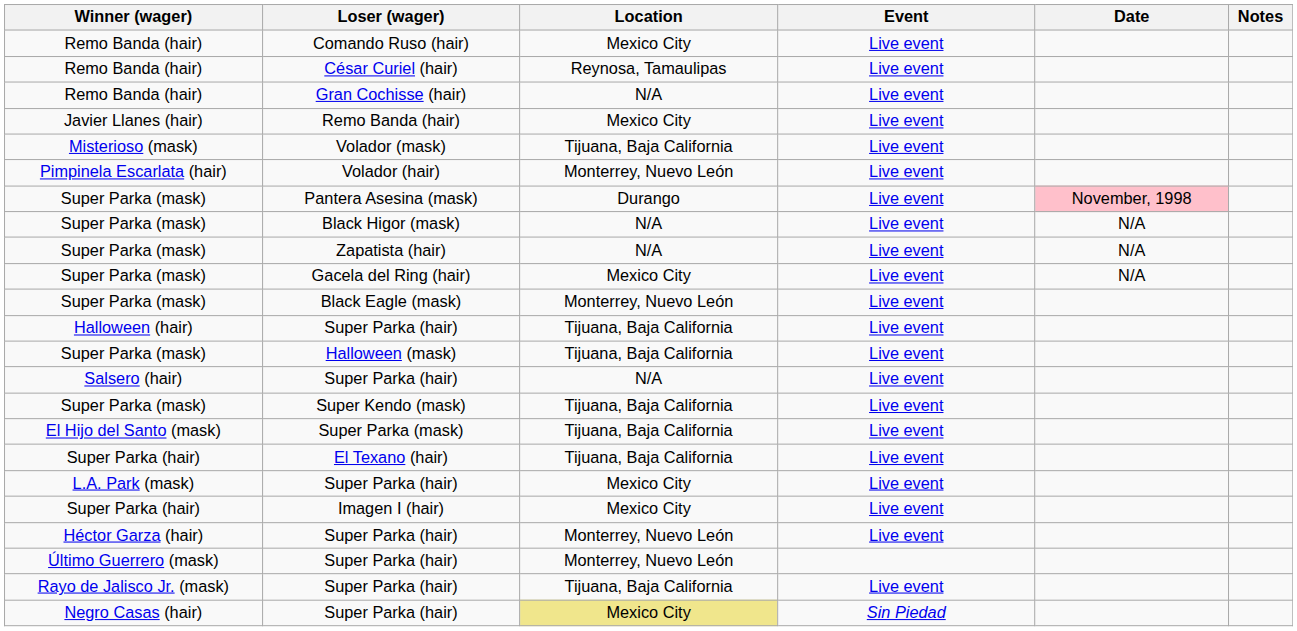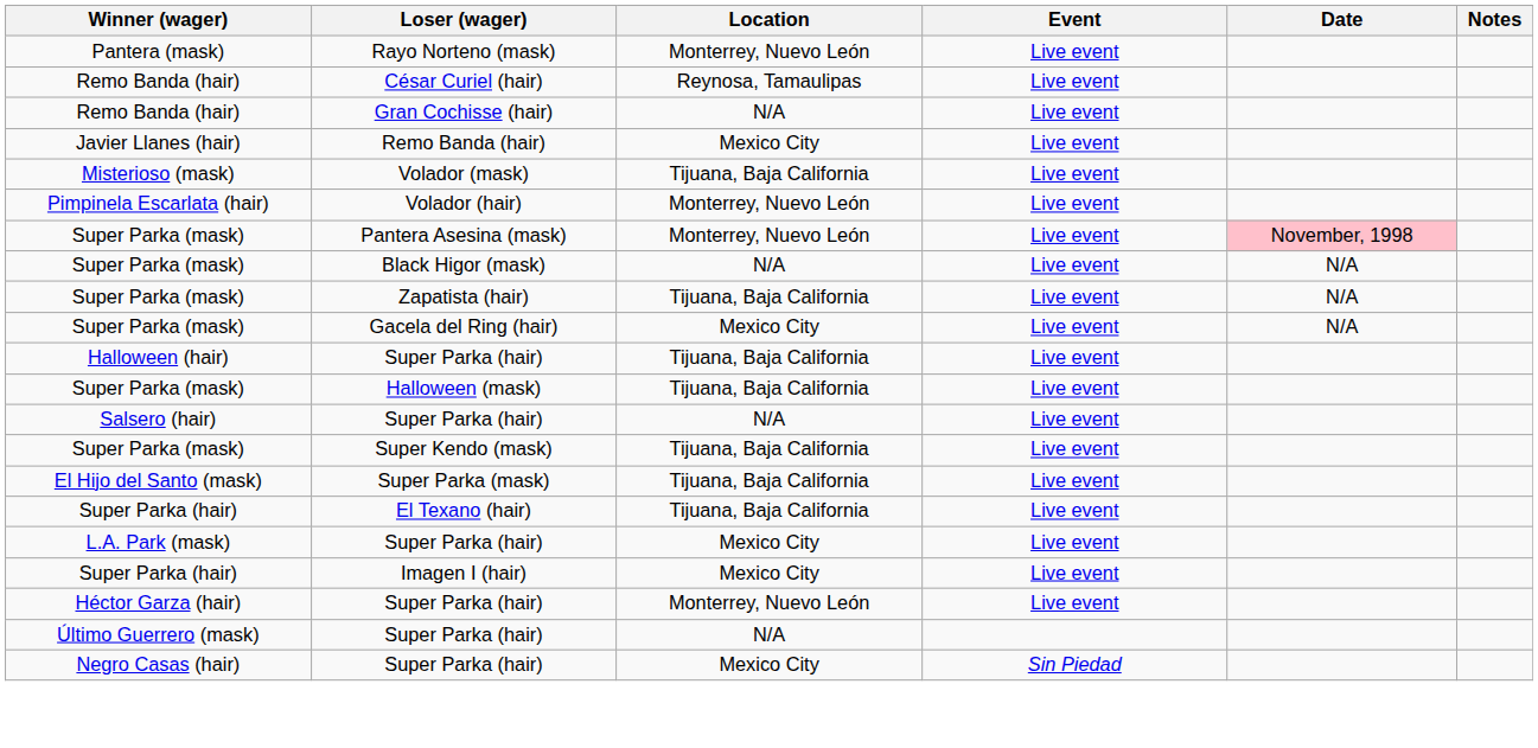+ row: Pantera (mask) | Rayo Norteno (mask) | Monterrey, Nuevo León | Live event
- row: Remo Banda (hair) | Comando Ruso (hair) | Mexico City | Live event
Pantera Asesina (mask) | Location: Durango -> Monterrey, Nuevo León
Zapatista (hair) | Location: N/A -> Tijuana, Baja California
- row: Super Parka (mask) | Black Eagle (mask) | Monterrey, Nuevo León | Live event
Último Guerrero (mask) / Super Parka (hair) | Location: Monterrey, Nuevo León -> N/A
- row: Rayo de Jalisco Jr. (mask) | Super Parka (hair) | Tijuana, Baja California | Live event
Negro Casas (hair) / Super Parka (hair) | Location: khaki background -> no background
